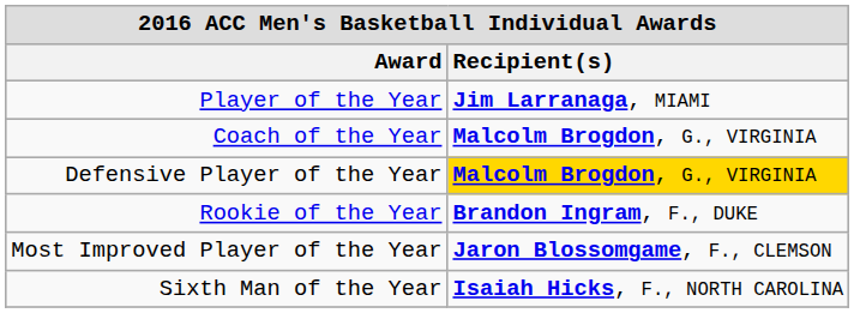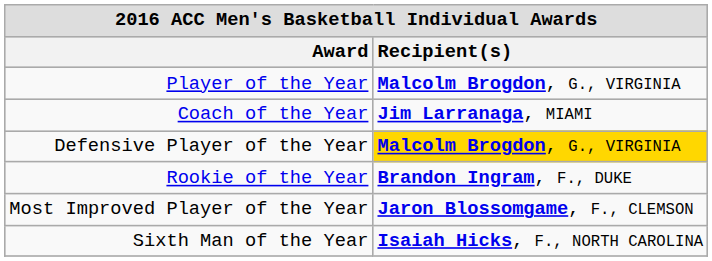Player of the Year | Recipient(s): Jim Larranaga, MIAMI -> Malcolm Brogdon, G., VIRGINIA
Coach of the Year | Recipient(s): Malcolm Brogdon, G., VIRGINIA -> Jim Larranaga, MIAMI
